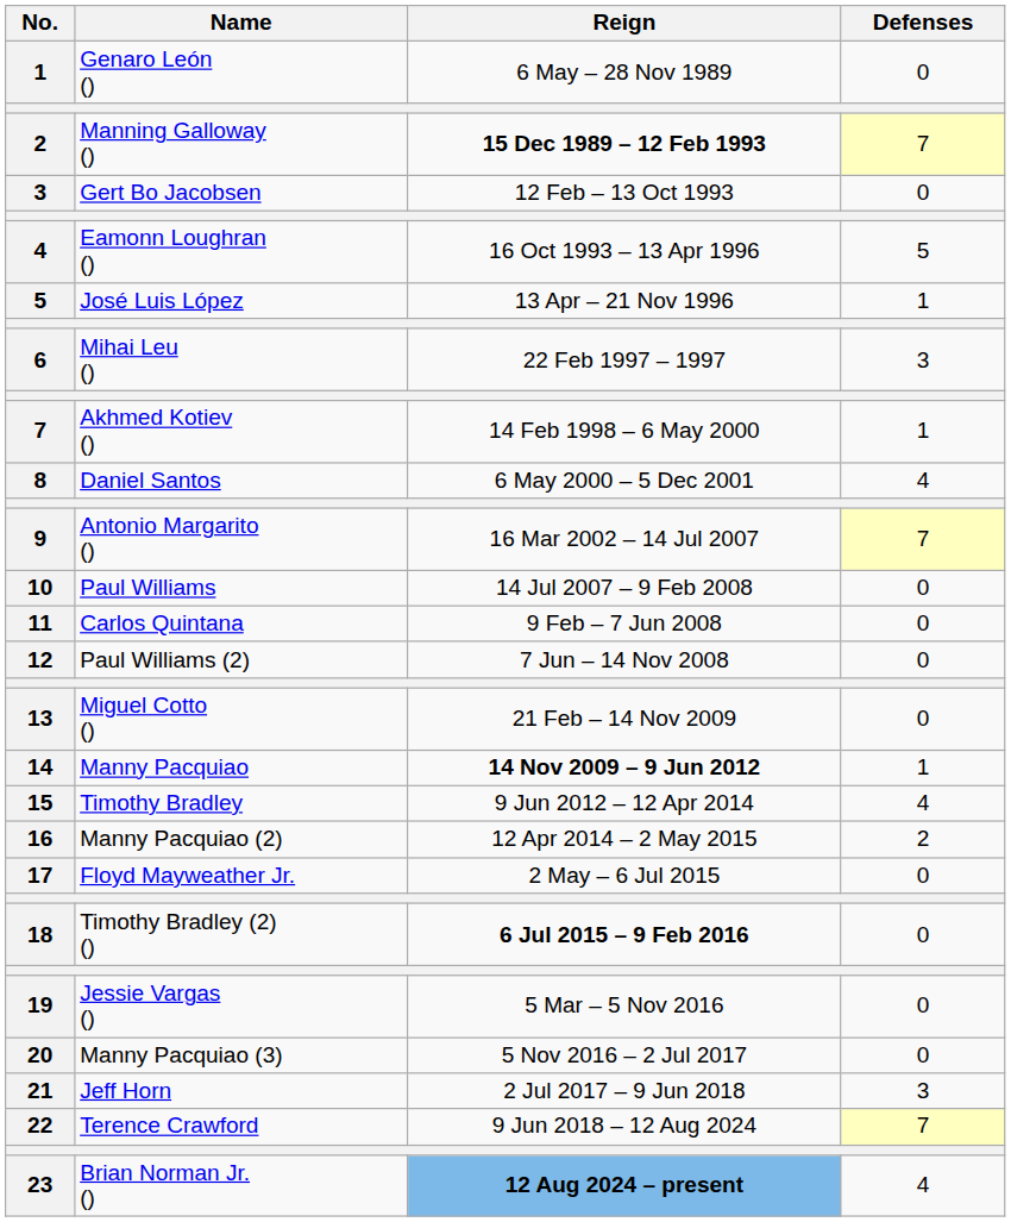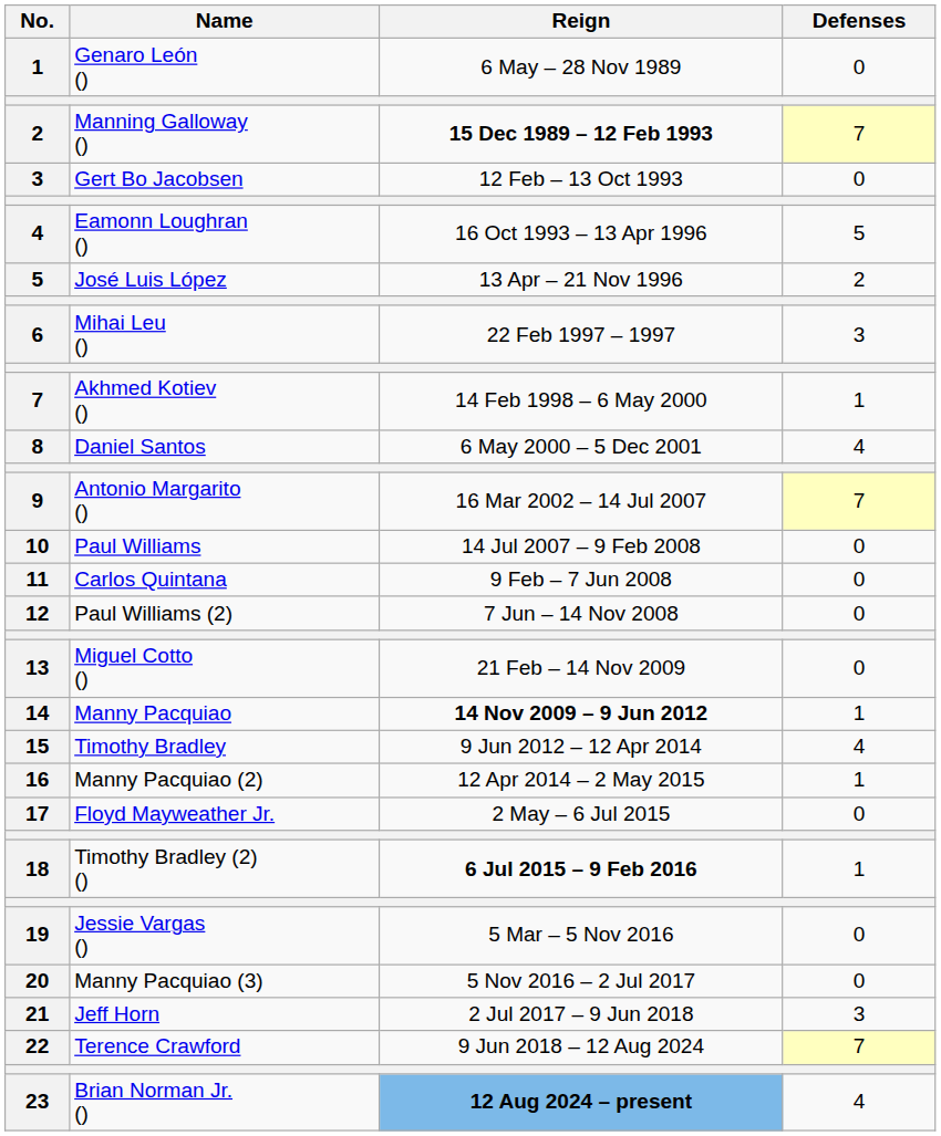José Luis López | Defenses: 1 -> 2
Manny Pacquiao (2) | Defenses: 2 -> 1
Timothy Bradley (2) () | Defenses: 0 -> 1
